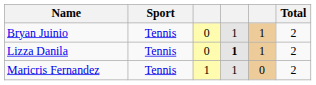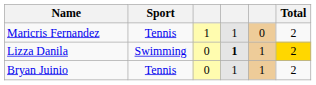rows swapped: Maricris Fernandez <-> Bryan Juinio
Lizza Danila | Sport: Tennis -> Swimming
Lizza Danila | Total: no background -> gold background
